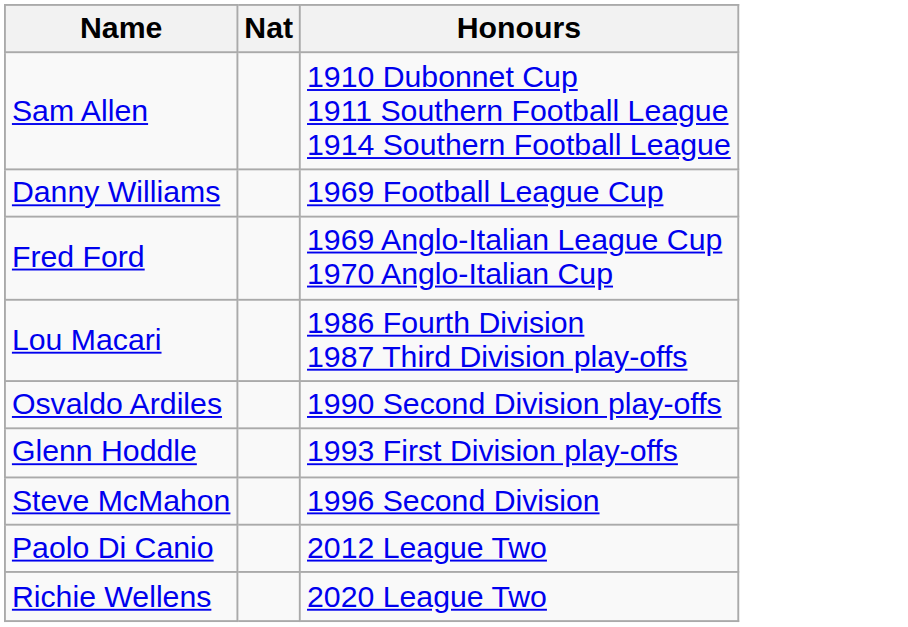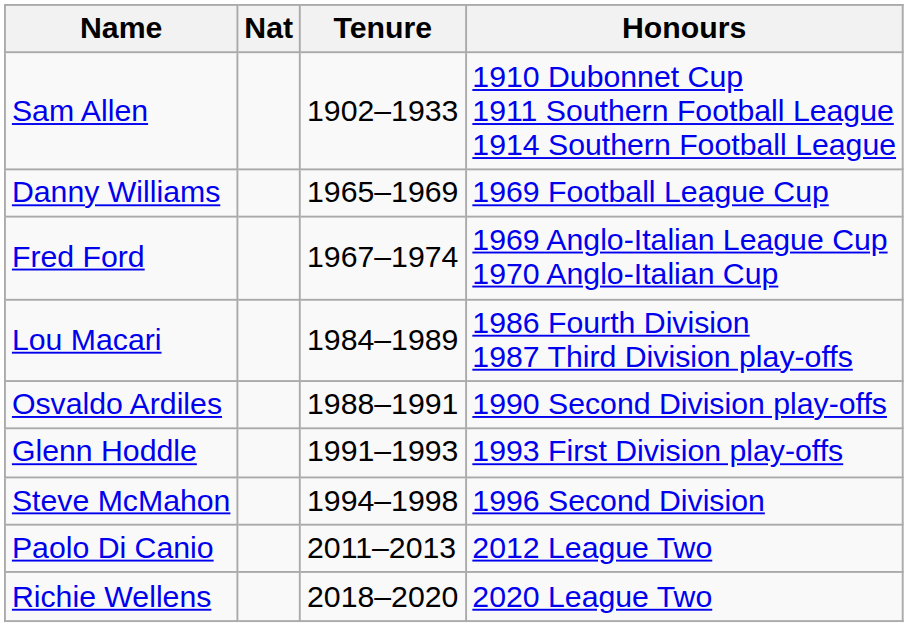+ column: Tenure | 1902–1933 | 1965–1969 | 1967–1974 | 1984–1989 | 1988–1991 | 1991–1993 | 1994–1998 | 2011–2013 | 2018–2020
